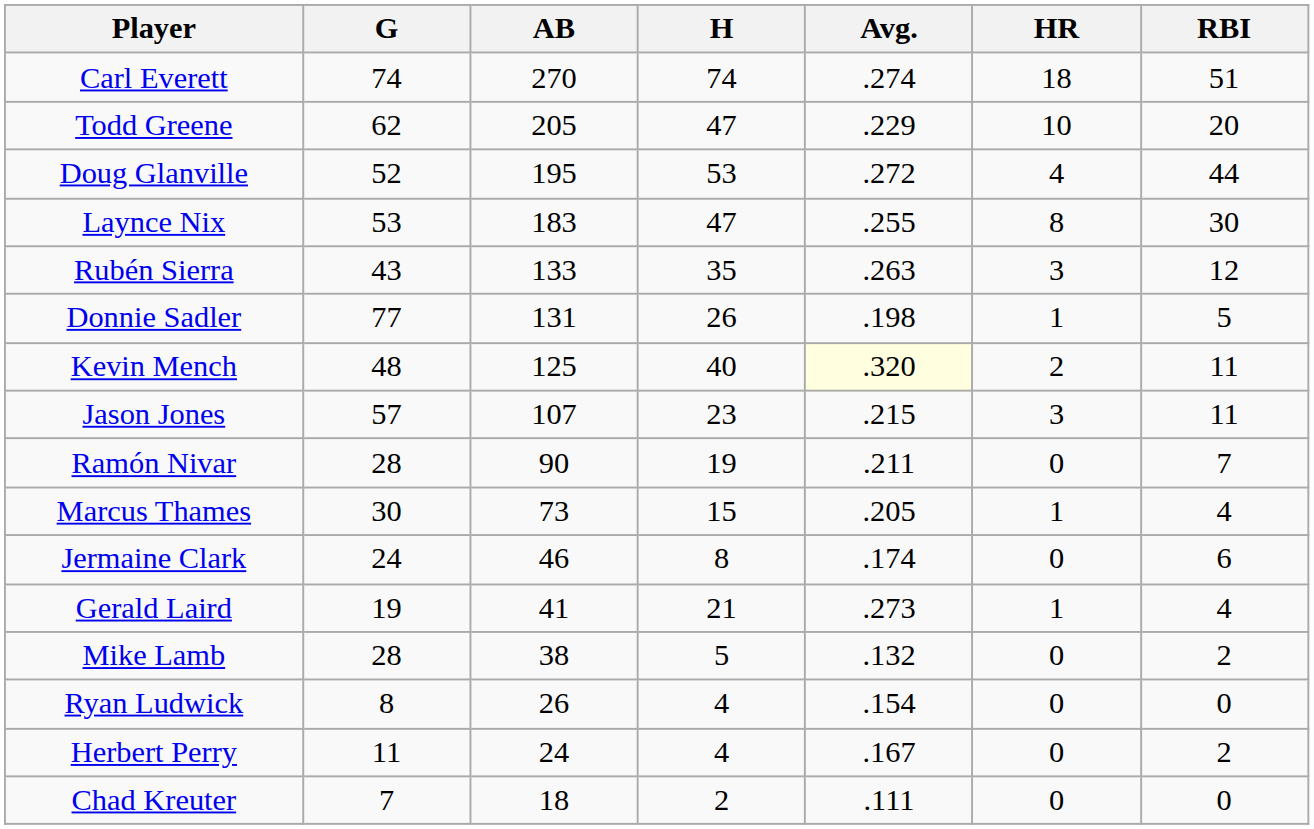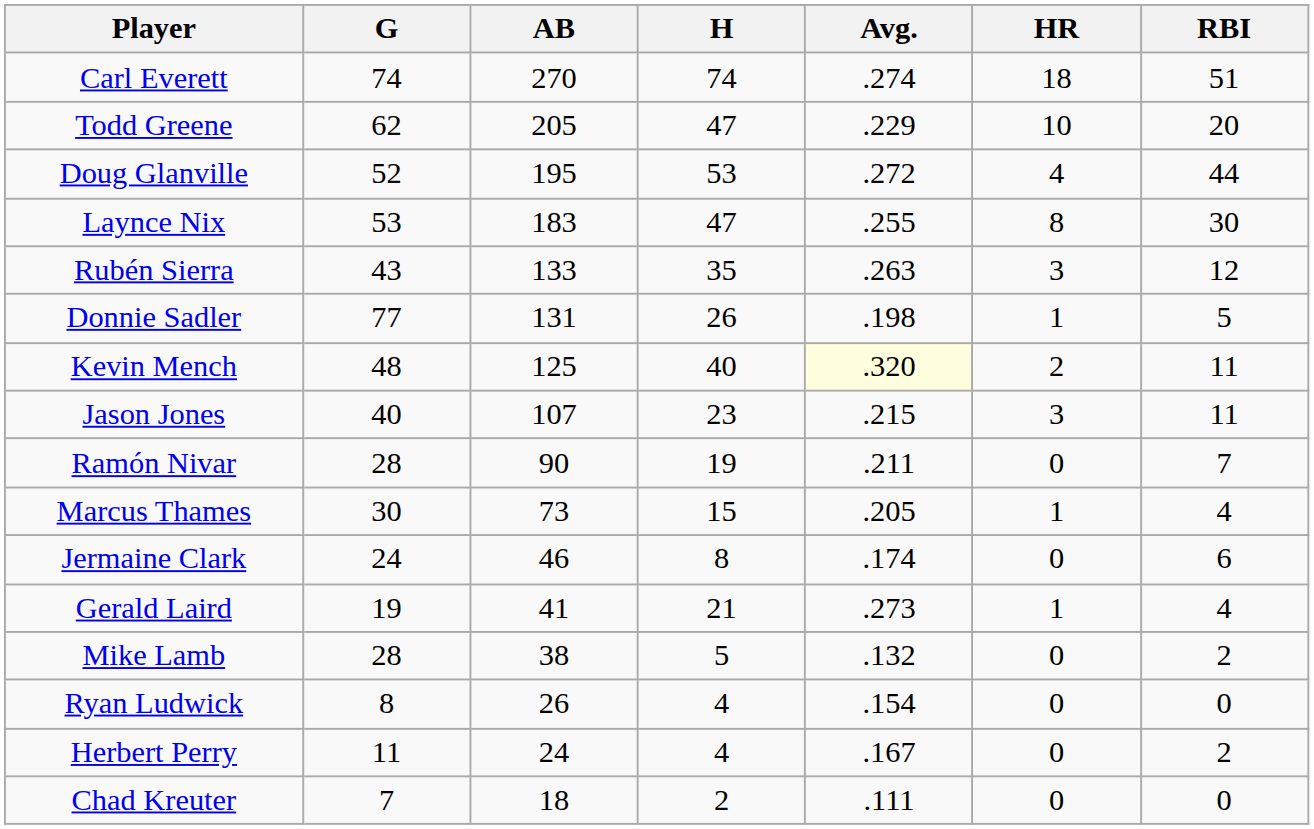Jason Jones | G: 57 -> 40
